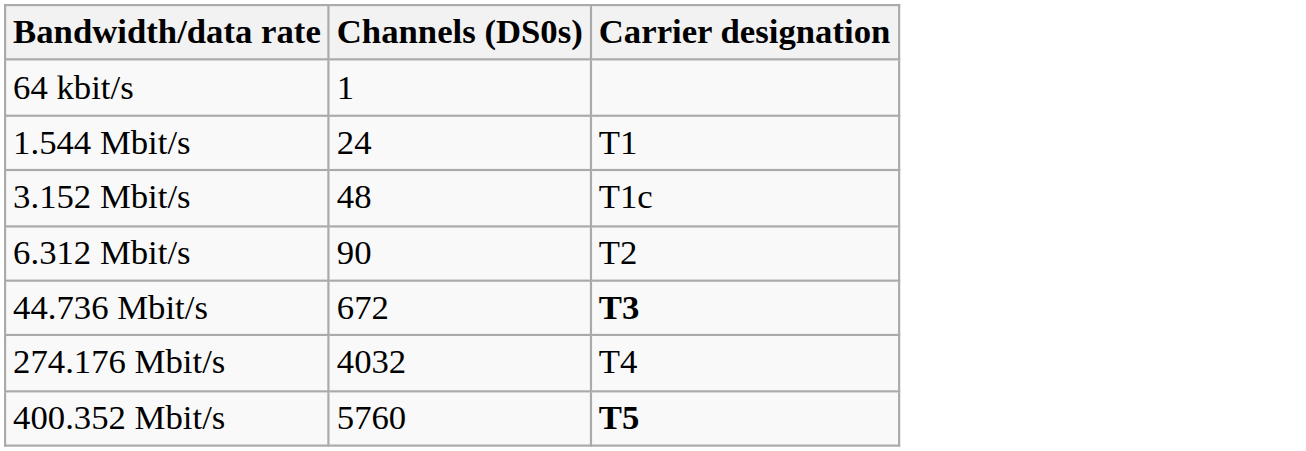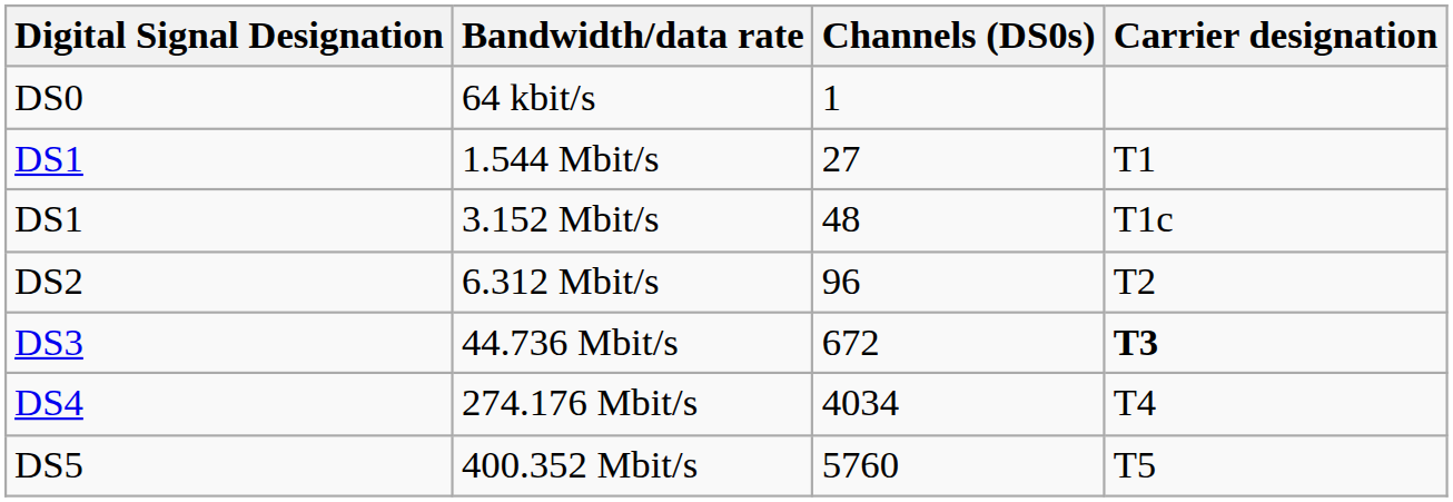+ column: Digital Signal Designation | DS0 | DS1 | DS1 | DS2 | DS3 | DS4 | DS5
1.544 Mbit/s | Channels (DS0s): 24 -> 27
6.312 Mbit/s | Channels (DS0s): 90 -> 96
274.176 Mbit/s | Channels (DS0s): 4032 -> 4034
400.352 Mbit/s | Carrier designation: bold -> normal
